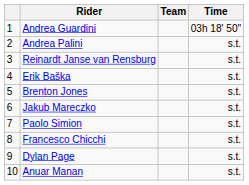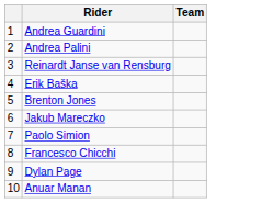- column: Time | 03h 18' 50" | s.t. | s.t. | s.t. | s.t. | s.t. | s.t. | s.t. | s.t. | s.t.
